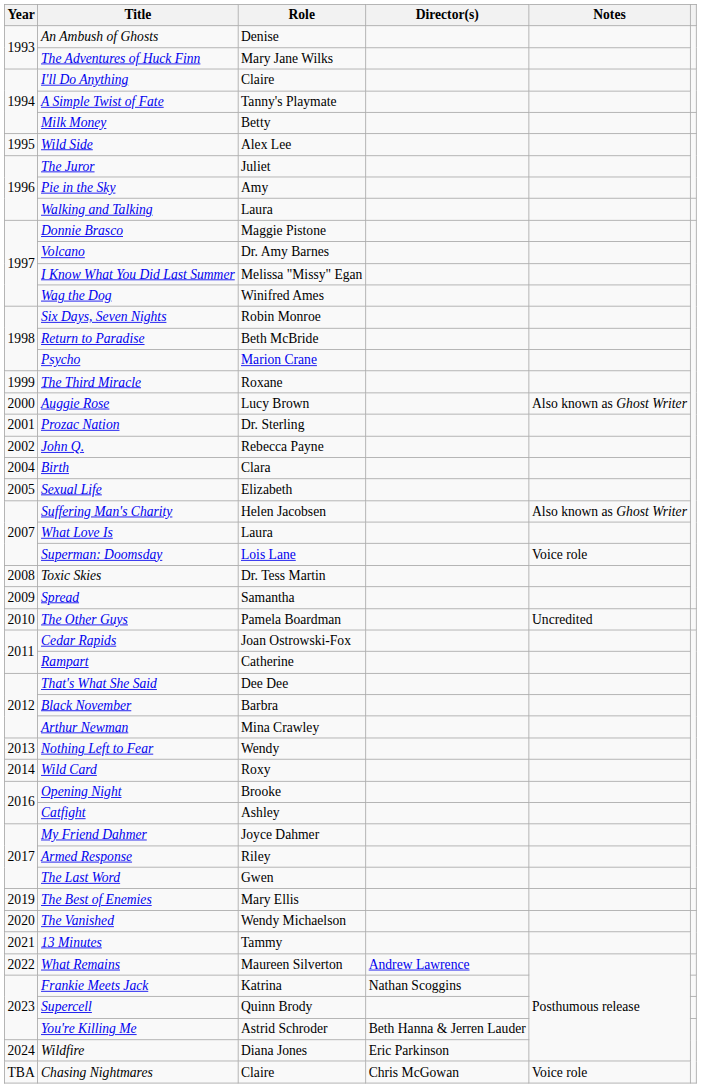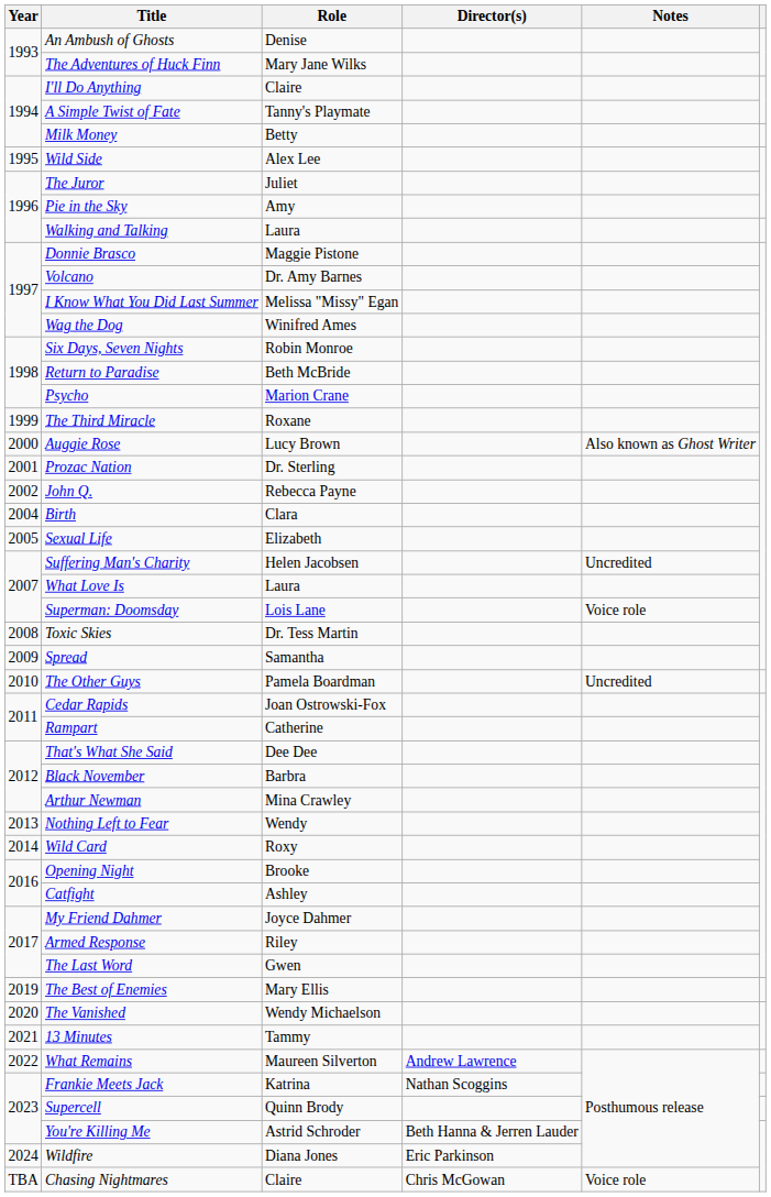Suffering Man's Charity | Notes: Also known as Ghost Writer -> Uncredited
